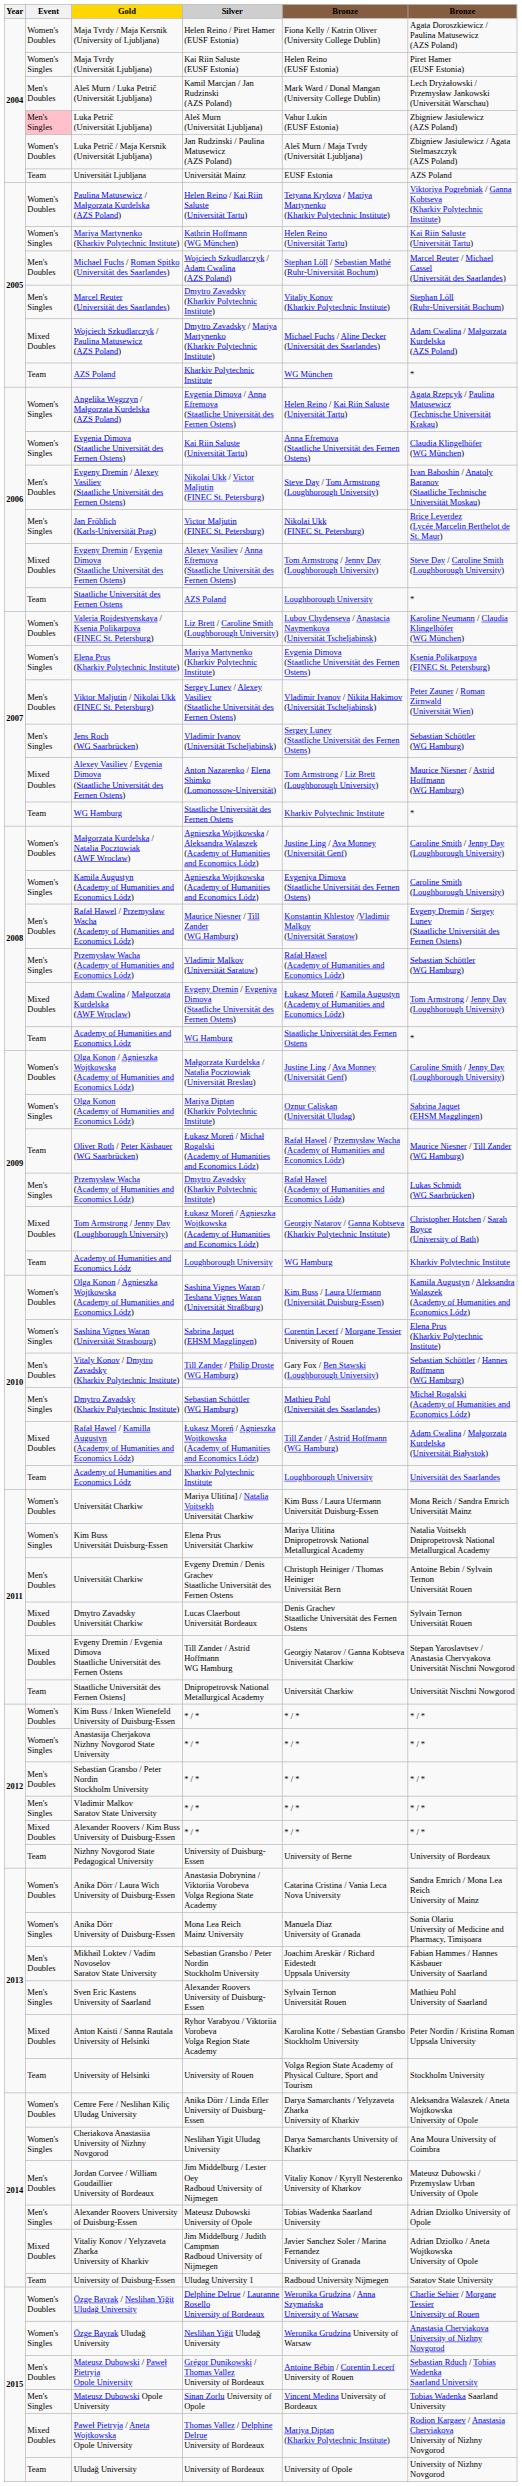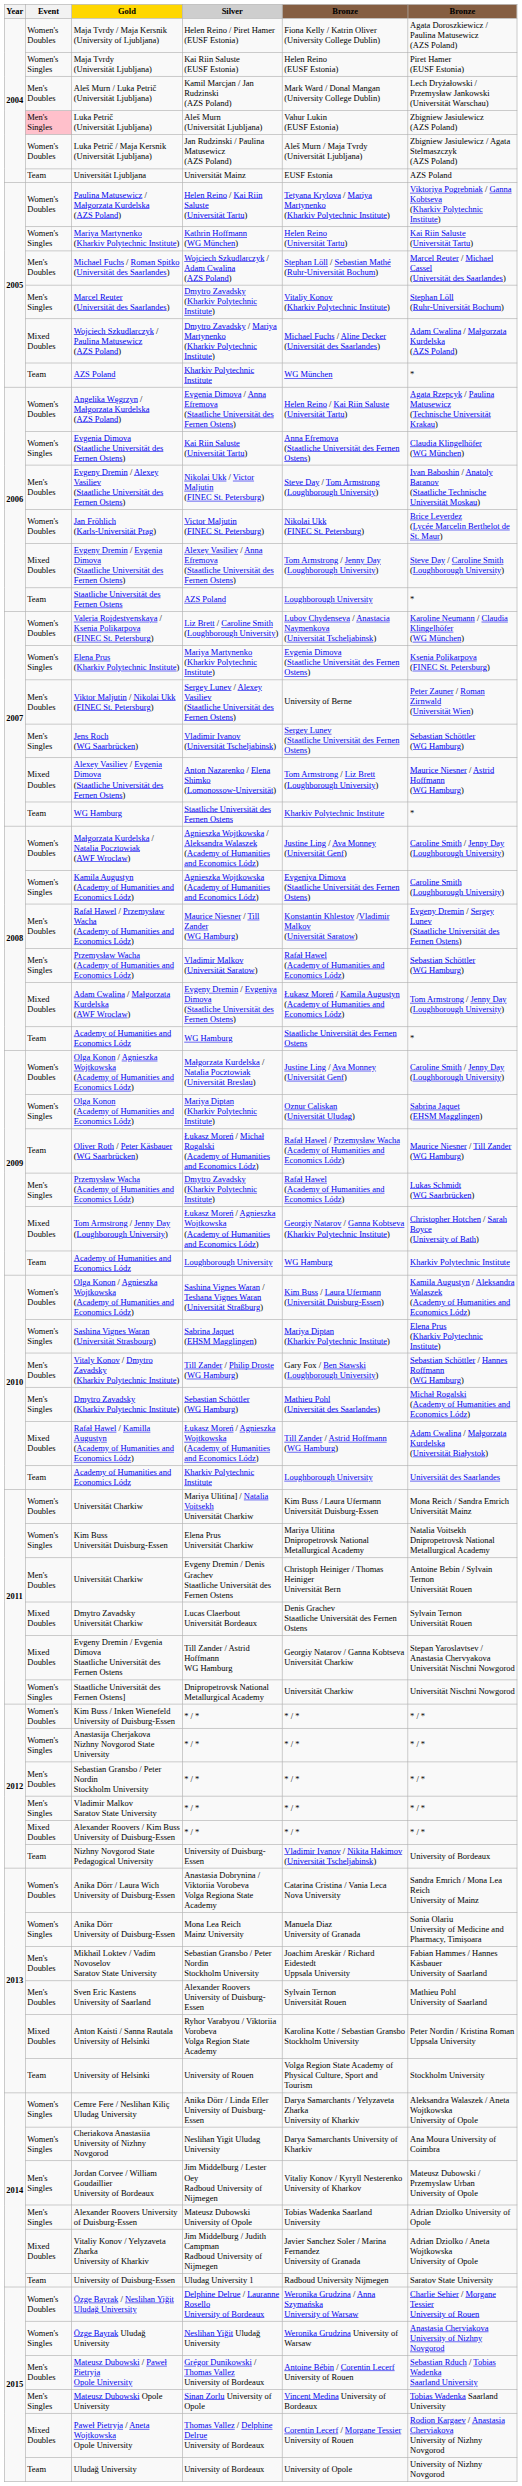Angelika Węgrzyn / Małgorzata Kurdelska (AZS Poland) | Event: Women's Singles -> Women's Doubles
Jan Fröhlich (Karls-Universität Prag) | Event: Men's Singles -> Women's Doubles
Viktor Maljutin / Nikolai Ukk (FINEC St. Petersburg) | column 5: Vladimir Ivanov / Nikita Hakimov (Universität Tscheljabinsk) -> University of Berne
Sashina Vignes Waran (Universität Strasbourg) | column 5: Corentin Lecerf / Morgane Tessier University of Rouen -> Mariya Diptan (Kharkiv Polytechnic Institute)
Staatliche Universität des Fernen Ostens] | Event: Team -> Women's Singles
Nizhny Novgorod State Pedagogical University | column 5: University of Berne -> Vladimir Ivanov / Nikita Hakimov (Universität Tscheljabinsk)
Sven Eric Kastens University of Saarland | Event: Men's Singles -> Men's Doubles
Cemre Fere / Neslihan Kiliç Uludag University | Event: Women's Doubles -> Women's Singles
Jordan Corvee / William Goudaillier University of Bordeaux | Event: Men's Doubles -> Men's Singles
Paweł Pietryja / Aneta Wojtkowska Opole University | column 5: Mariya Diptan (Kharkiv Polytechnic Institute) -> Corentin Lecerf / Morgane Tessier University of Rouen
